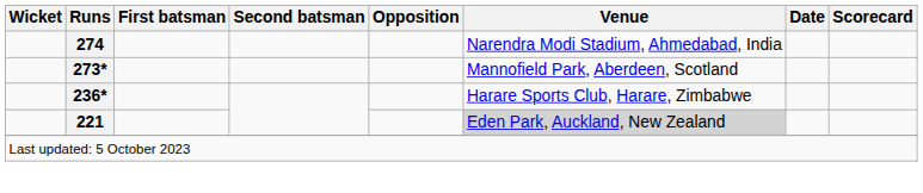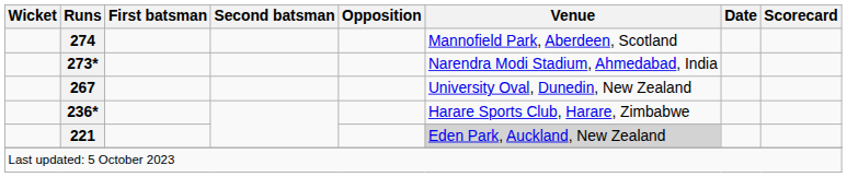274 | Venue: Narendra Modi Stadium, Ahmedabad, India -> Mannofield Park, Aberdeen, Scotland
273* | Venue: Mannofield Park, Aberdeen, Scotland -> Narendra Modi Stadium, Ahmedabad, India
+ row: 267 | University Oval, Dunedin, New Zealand
